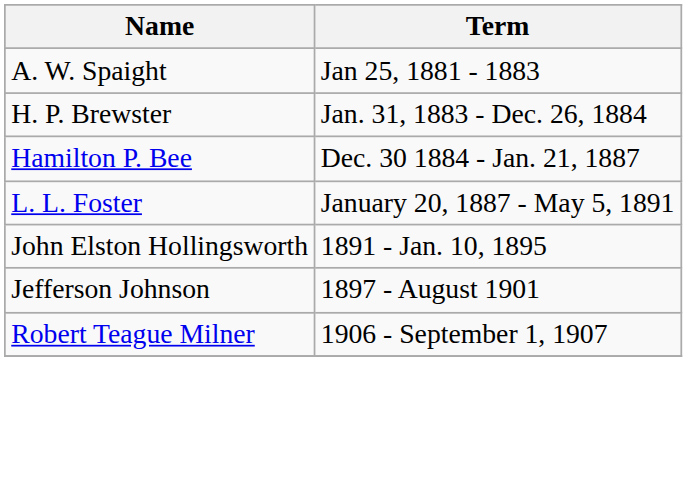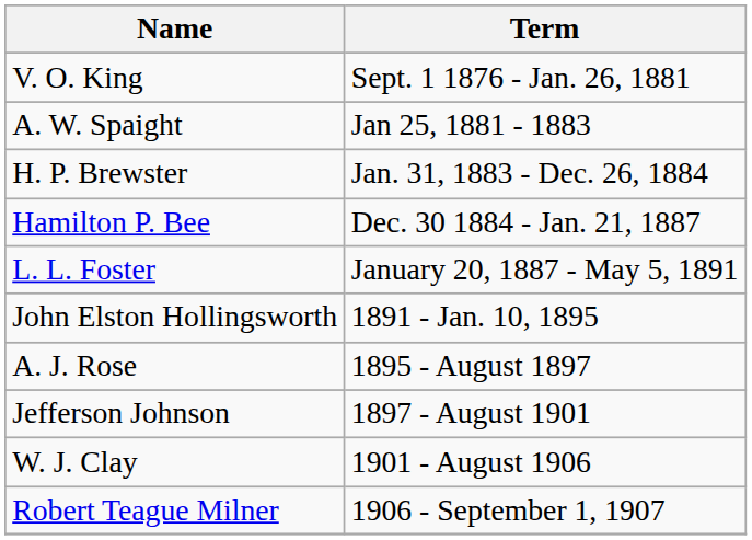+ row: V. O. King | Sept. 1 1876 - Jan. 26, 1881
+ row: A. J. Rose | 1895 - August 1897
+ row: W. J. Clay | 1901 - August 1906
